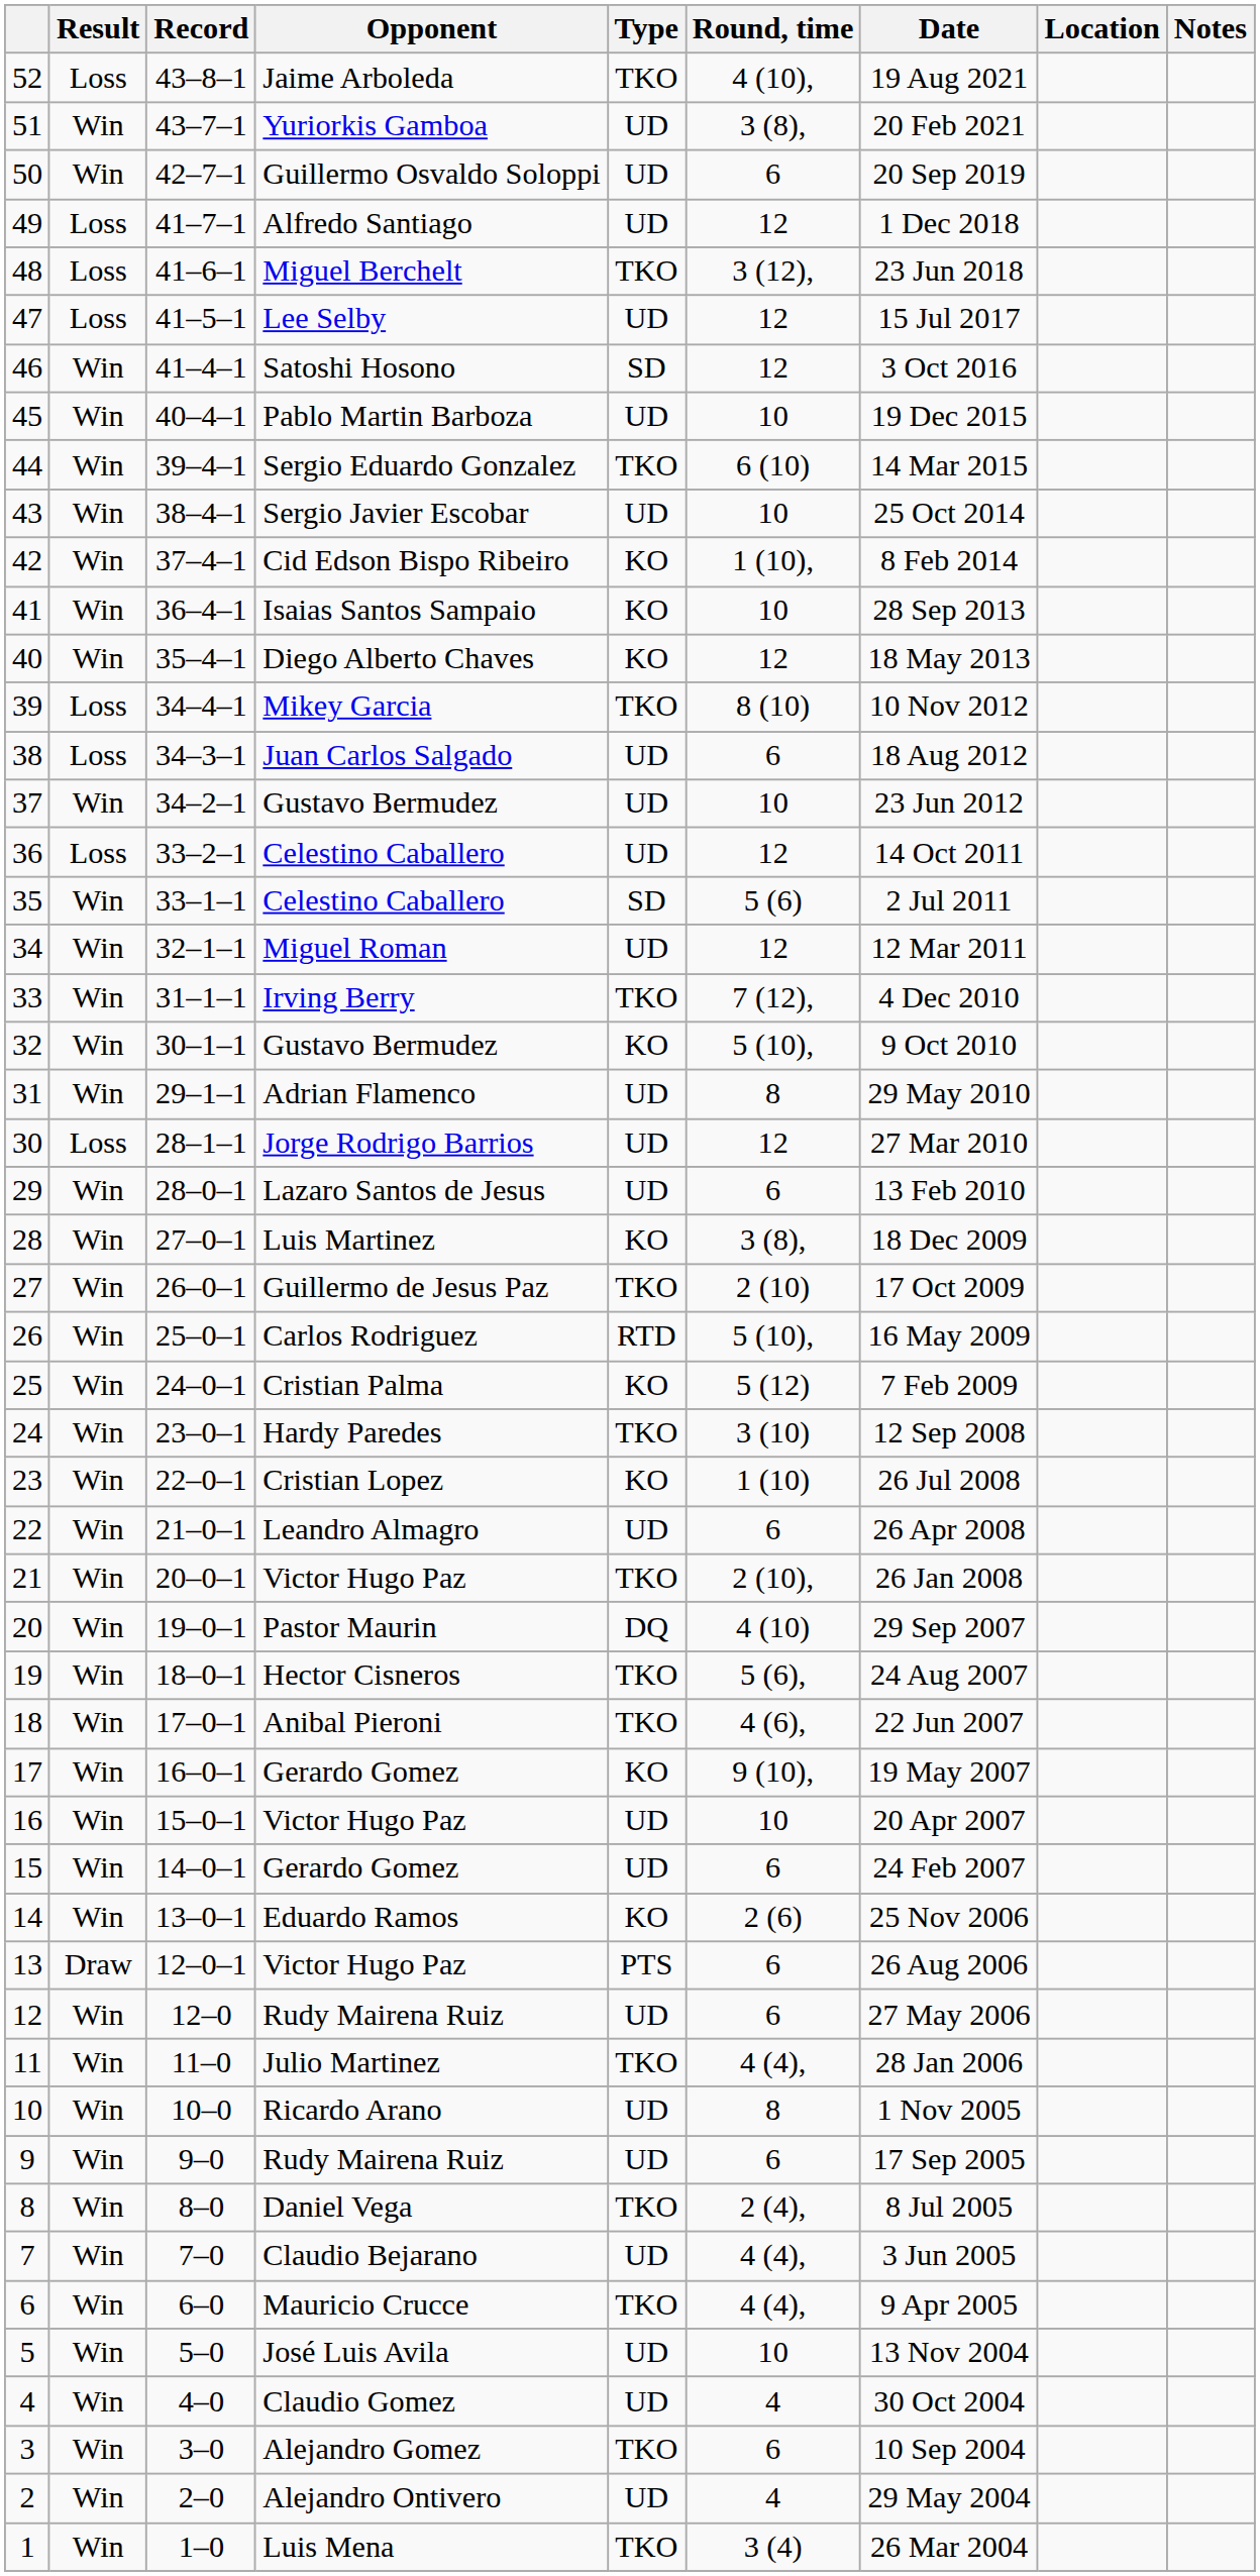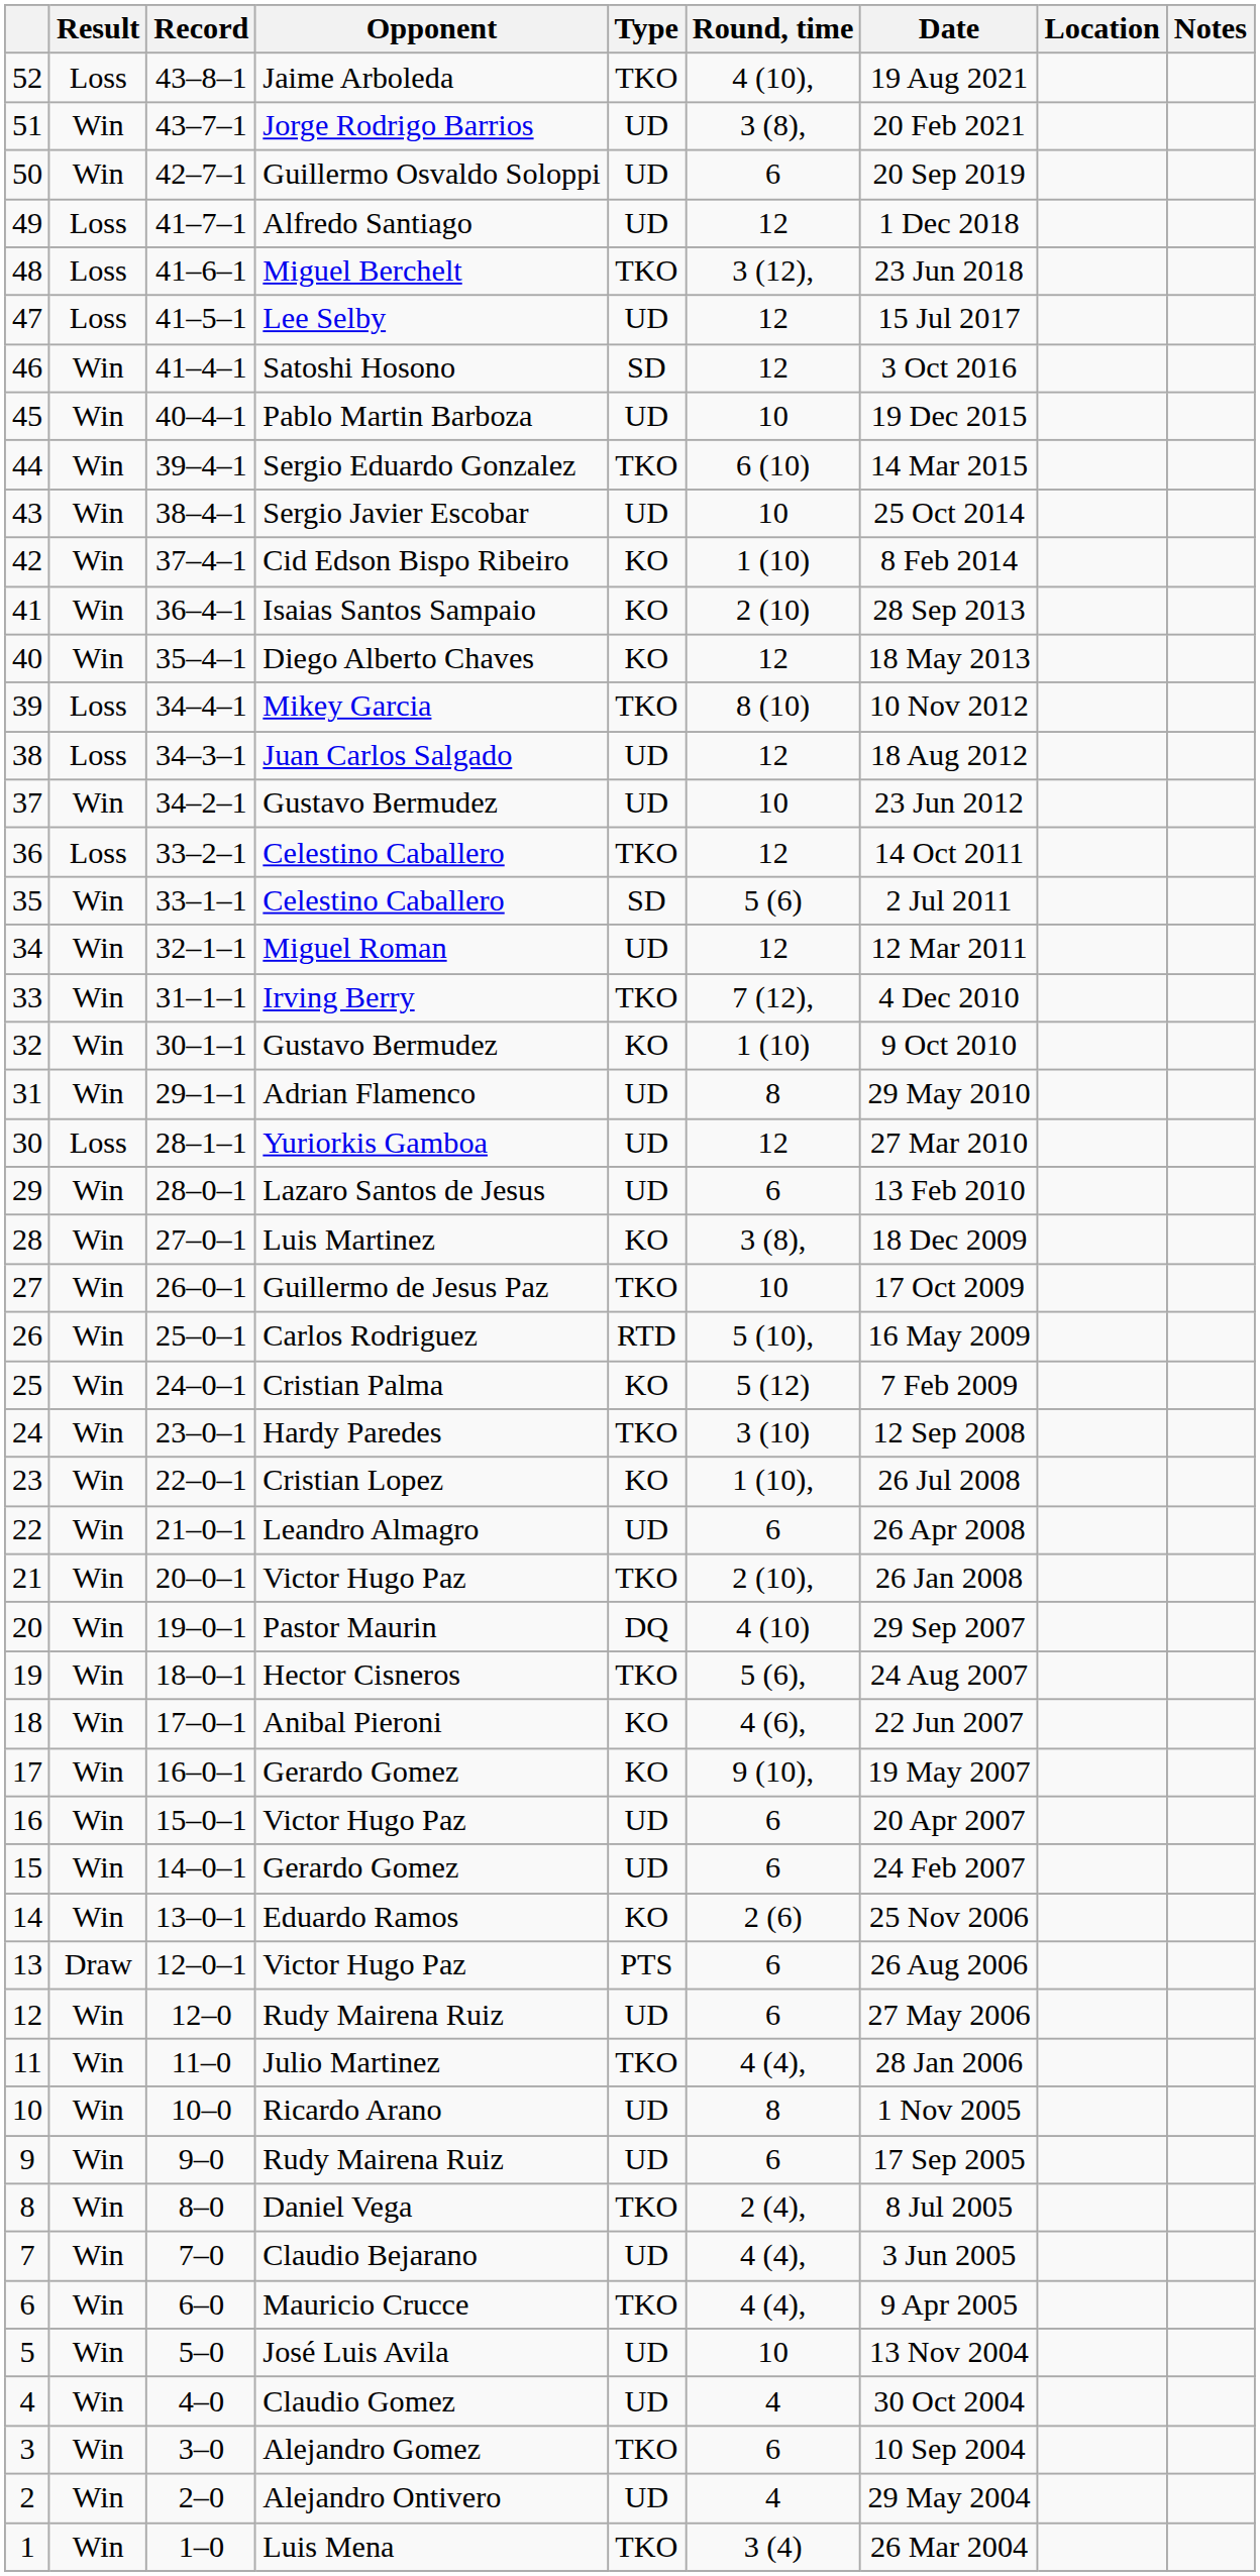51 | Opponent: Yuriorkis Gamboa -> Jorge Rodrigo Barrios
42 | Round, time: 1 (10), -> 1 (10)
41 | Round, time: 10 -> 2 (10)
38 | Round, time: 6 -> 12
36 | Type: UD -> TKO
32 | Round, time: 5 (10), -> 1 (10)
30 | Opponent: Jorge Rodrigo Barrios -> Yuriorkis Gamboa
27 | Round, time: 2 (10) -> 10
23 | Round, time: 1 (10) -> 1 (10),
18 | Type: TKO -> KO
16 | Round, time: 10 -> 6
